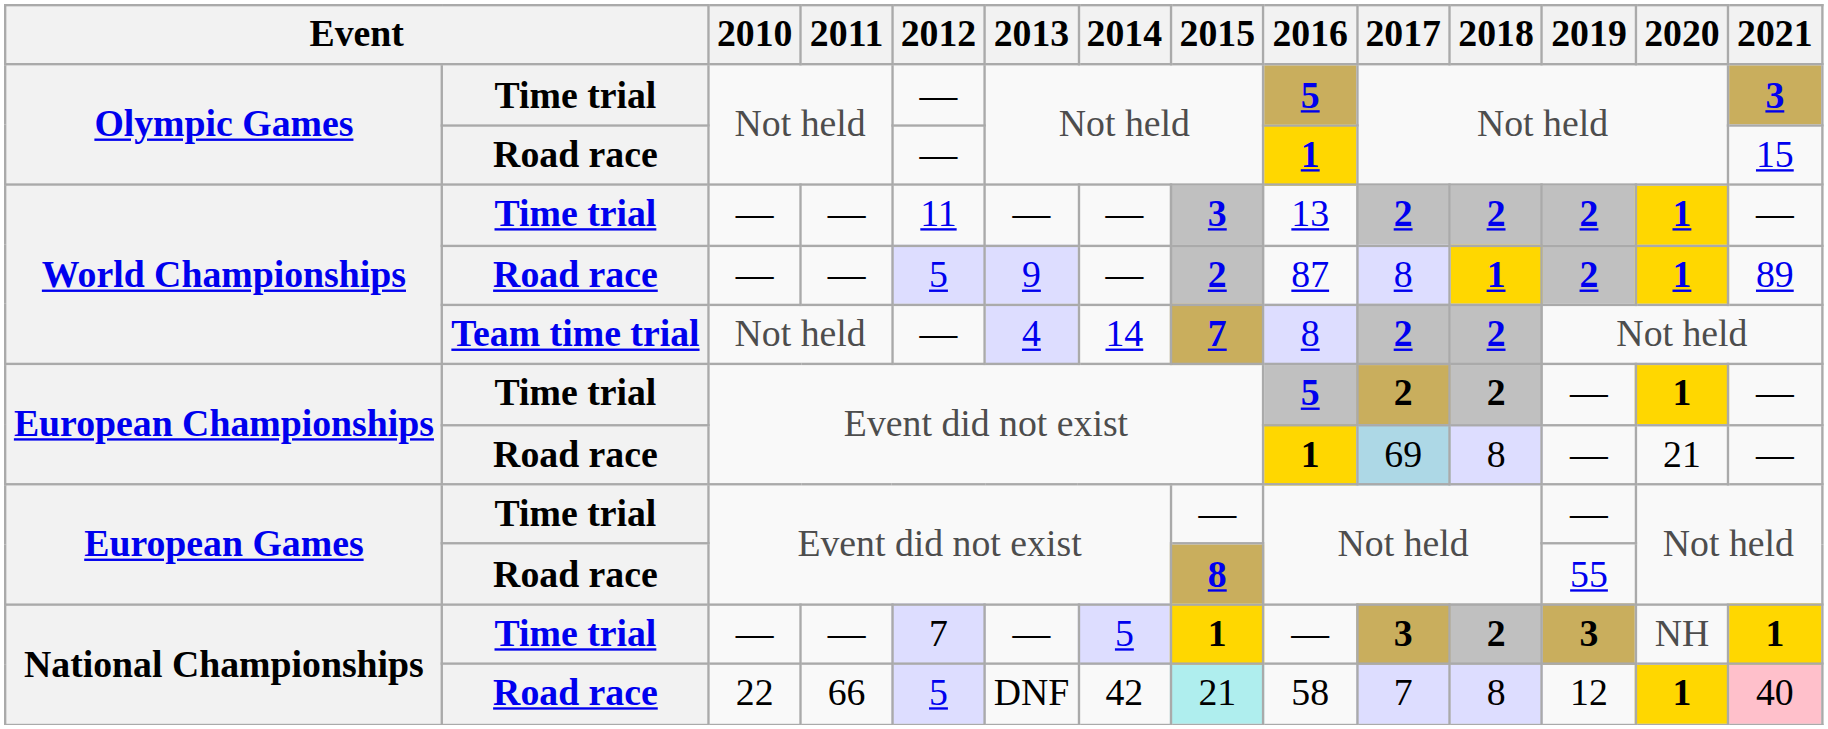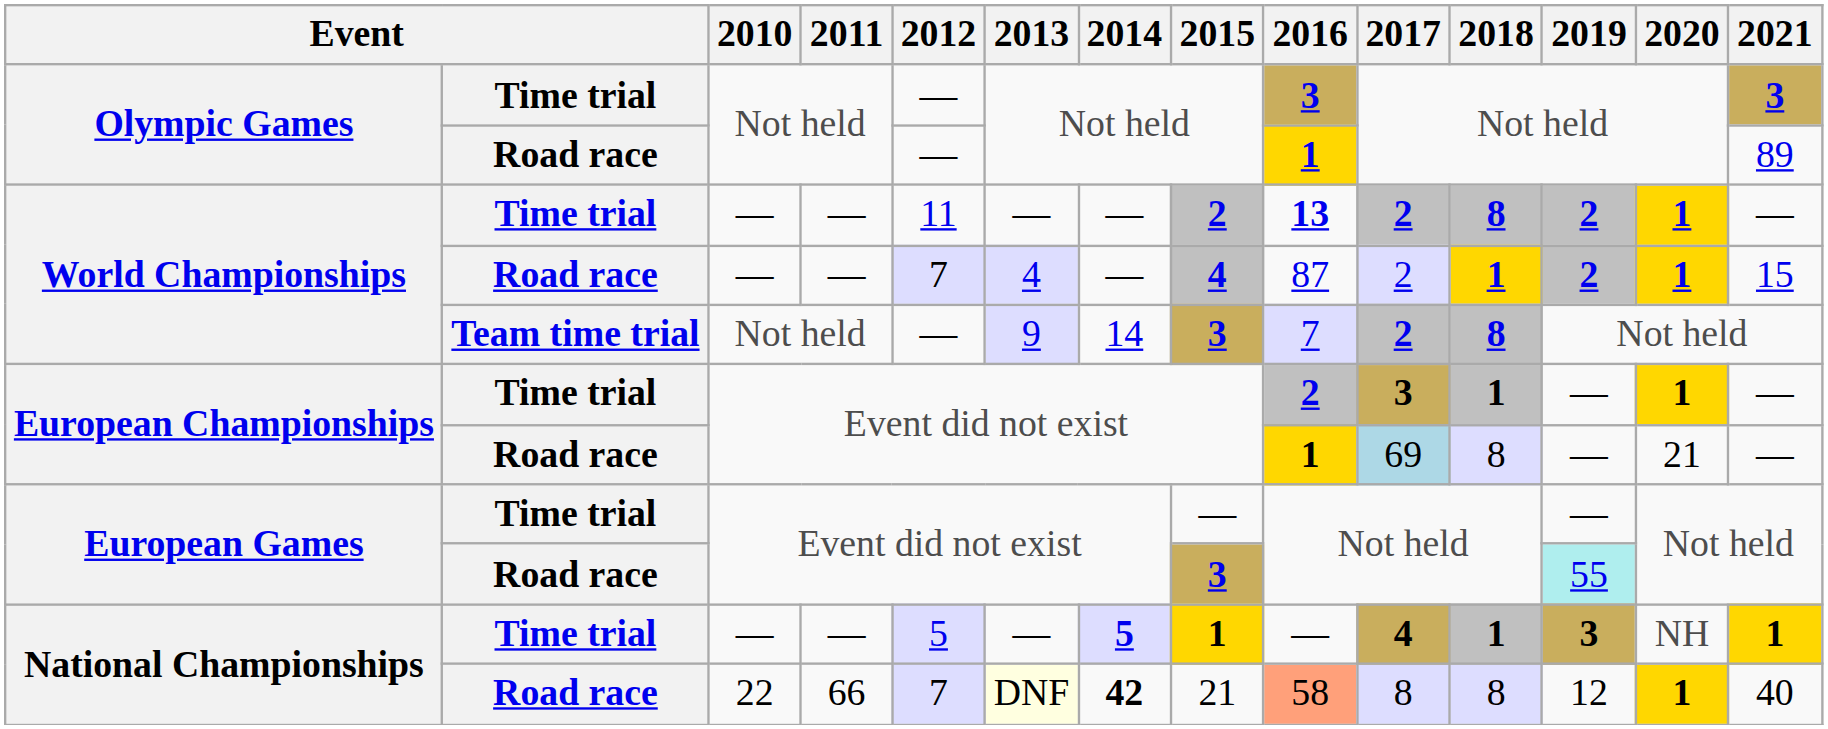Olympic Games / Time trial | 2016: 5 -> 3
Olympic Games / Road race | 2021: 15 -> 89
World Championships / Time trial | 2015: 3 -> 2
World Championships / Time trial | 2016: normal -> bold
World Championships / Time trial | 2018: 2 -> 8
World Championships / Road race | 2012: 5 -> 7
World Championships / Road race | 2013: 9 -> 4
World Championships / Road race | 2015: 2 -> 4
World Championships / Road race | 2017: 8 -> 2
World Championships / Road race | 2021: 89 -> 15
World Championships / Team time trial | 2013: 4 -> 9
World Championships / Team time trial | 2015: 7 -> 3
World Championships / Team time trial | 2016: 8 -> 7
World Championships / Team time trial | 2018: 2 -> 8
European Championships / Time trial | 2016: 5 -> 2
European Championships / Time trial | 2017: 2 -> 3
European Championships / Time trial | 2018: 2 -> 1
European Games / Road race | 2015: 8 -> 3
European Games / Road race | 2019: no background -> paleturquoise background
National Championships / Time trial | 2012: 7 -> 5
National Championships / Time trial | 2014: normal -> bold
National Championships / Time trial | 2017: 3 -> 4
National Championships / Time trial | 2018: 2 -> 1
National Championships / Road race | 2012: 5 -> 7
National Championships / Road race | 2013: no background -> lightyellow background
National Championships / Road race | 2014: normal -> bold
National Championships / Road race | 2015: paleturquoise background -> no background
National Championships / Road race | 2016: no background -> lightsalmon background
National Championships / Road race | 2017: 7 -> 8
National Championships / Road race | 2021: pink background -> no background
